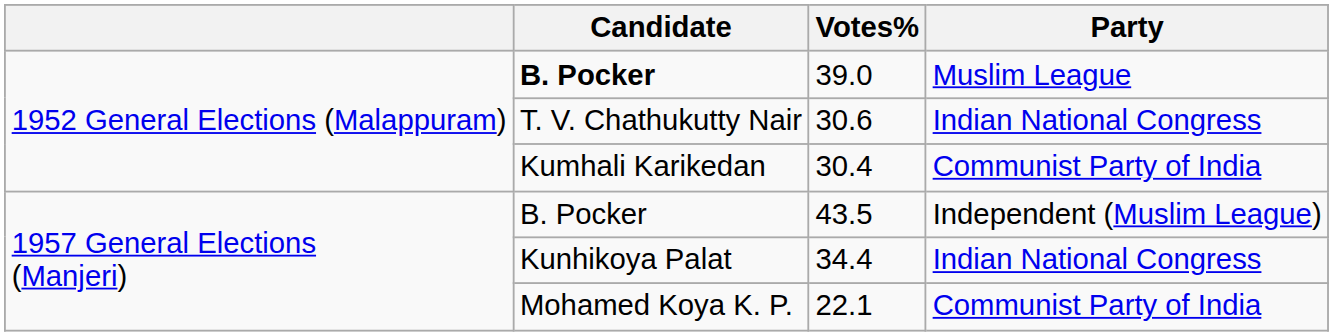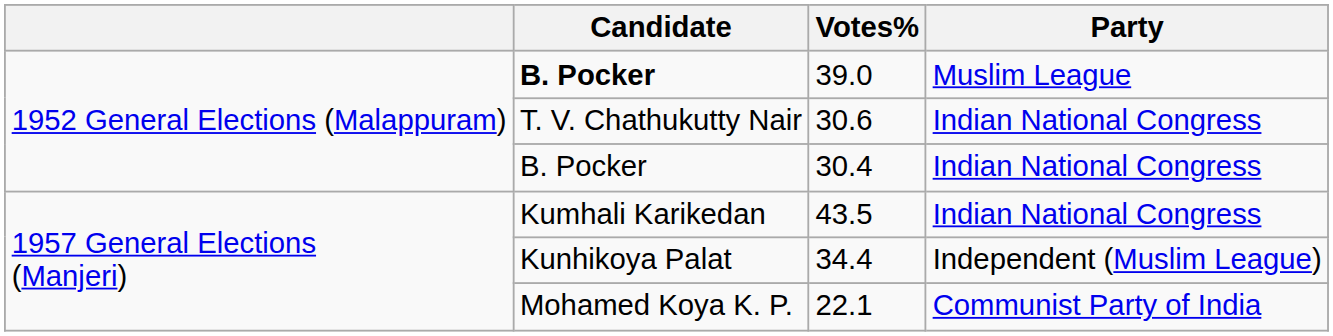30.4 | Candidate: Kumhali Karikedan -> B. Pocker
30.4 | Party: Communist Party of India -> Indian National Congress
43.5 | Candidate: B. Pocker -> Kumhali Karikedan
43.5 | Party: Independent (Muslim League) -> Indian National Congress
34.4 | Party: Indian National Congress -> Independent (Muslim League)
